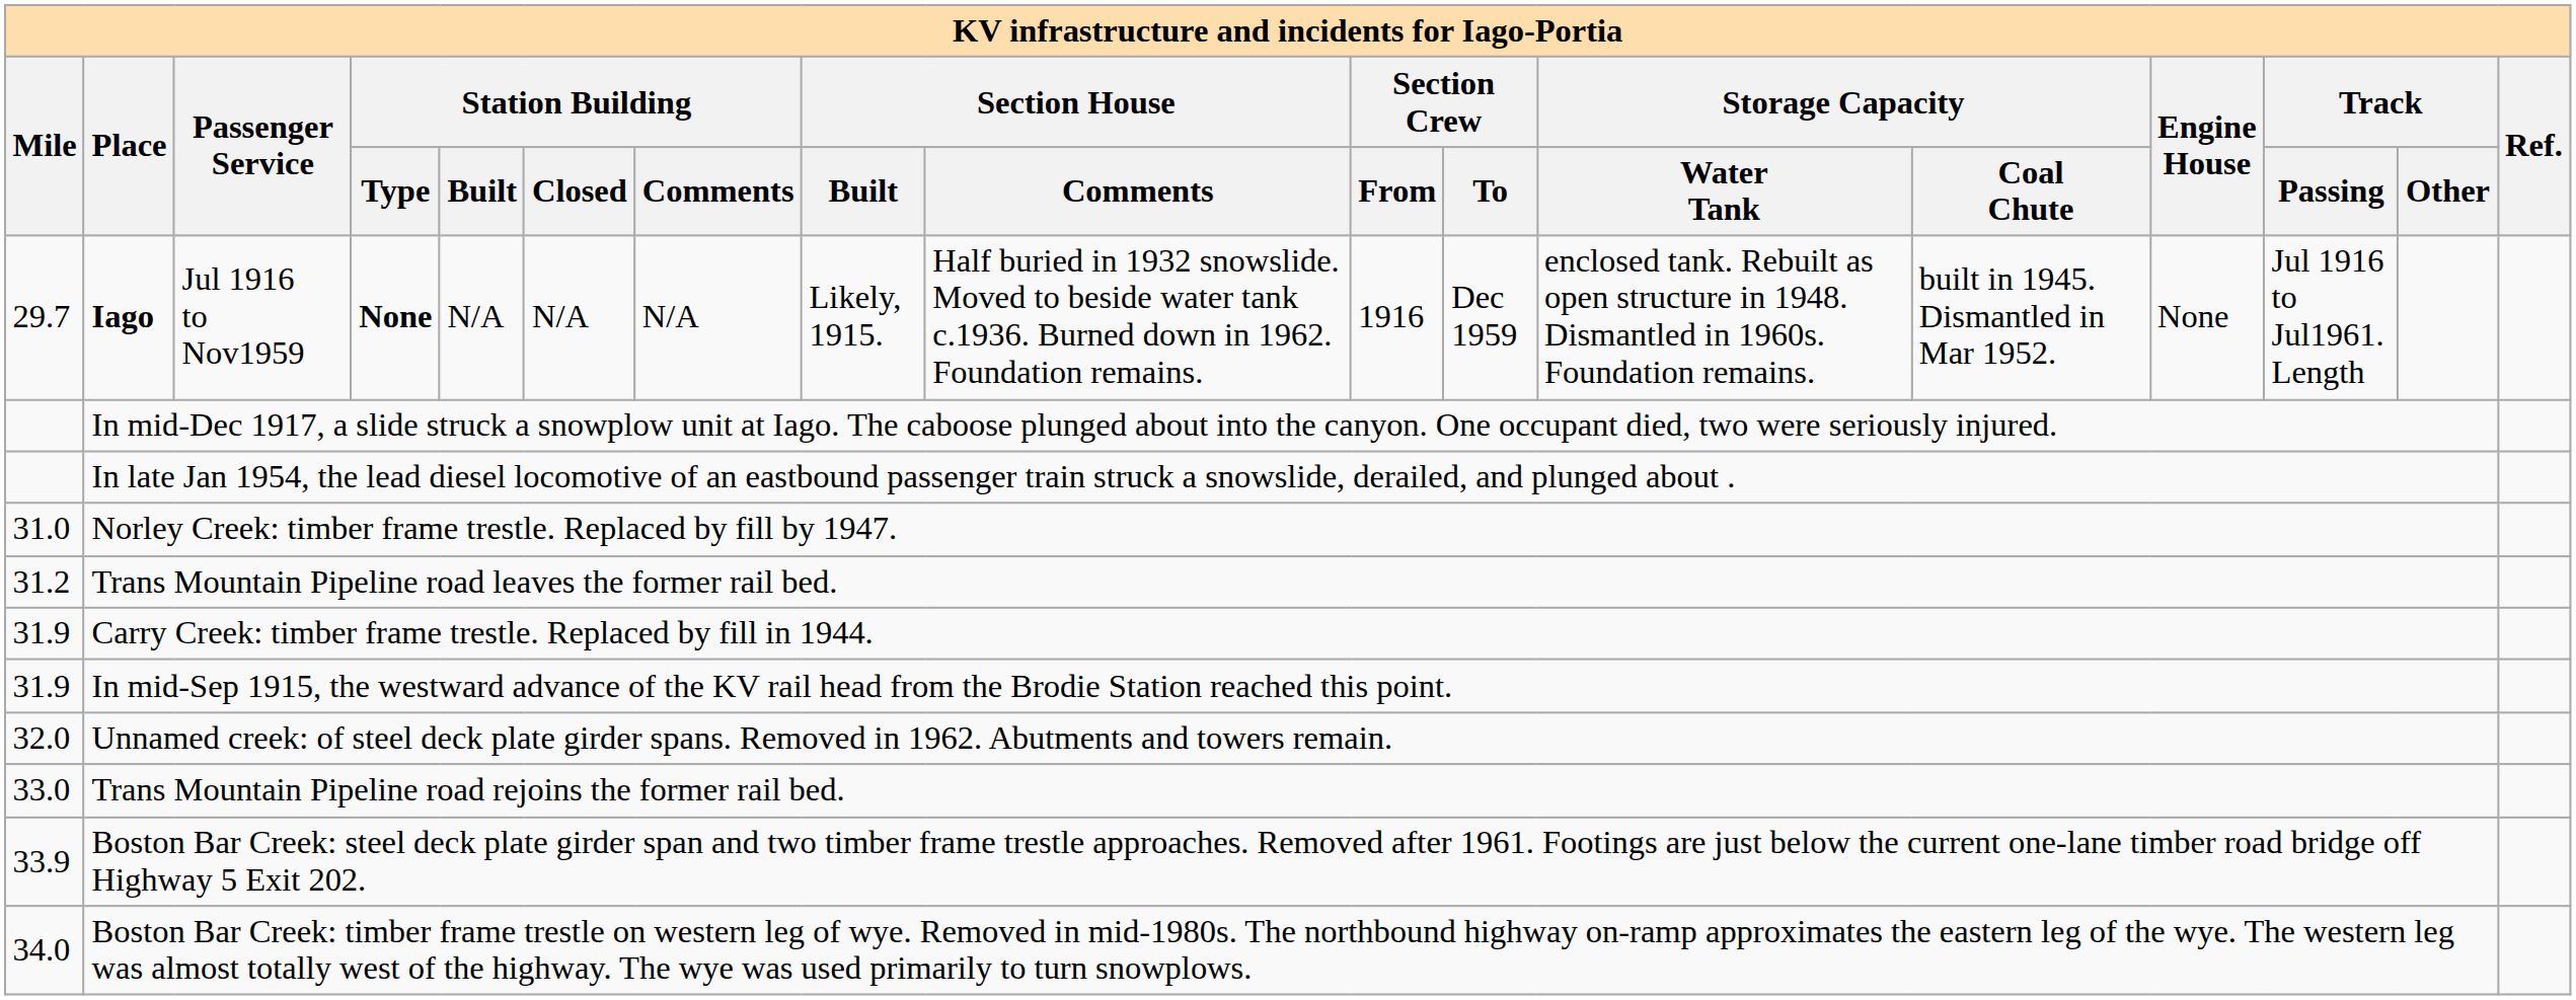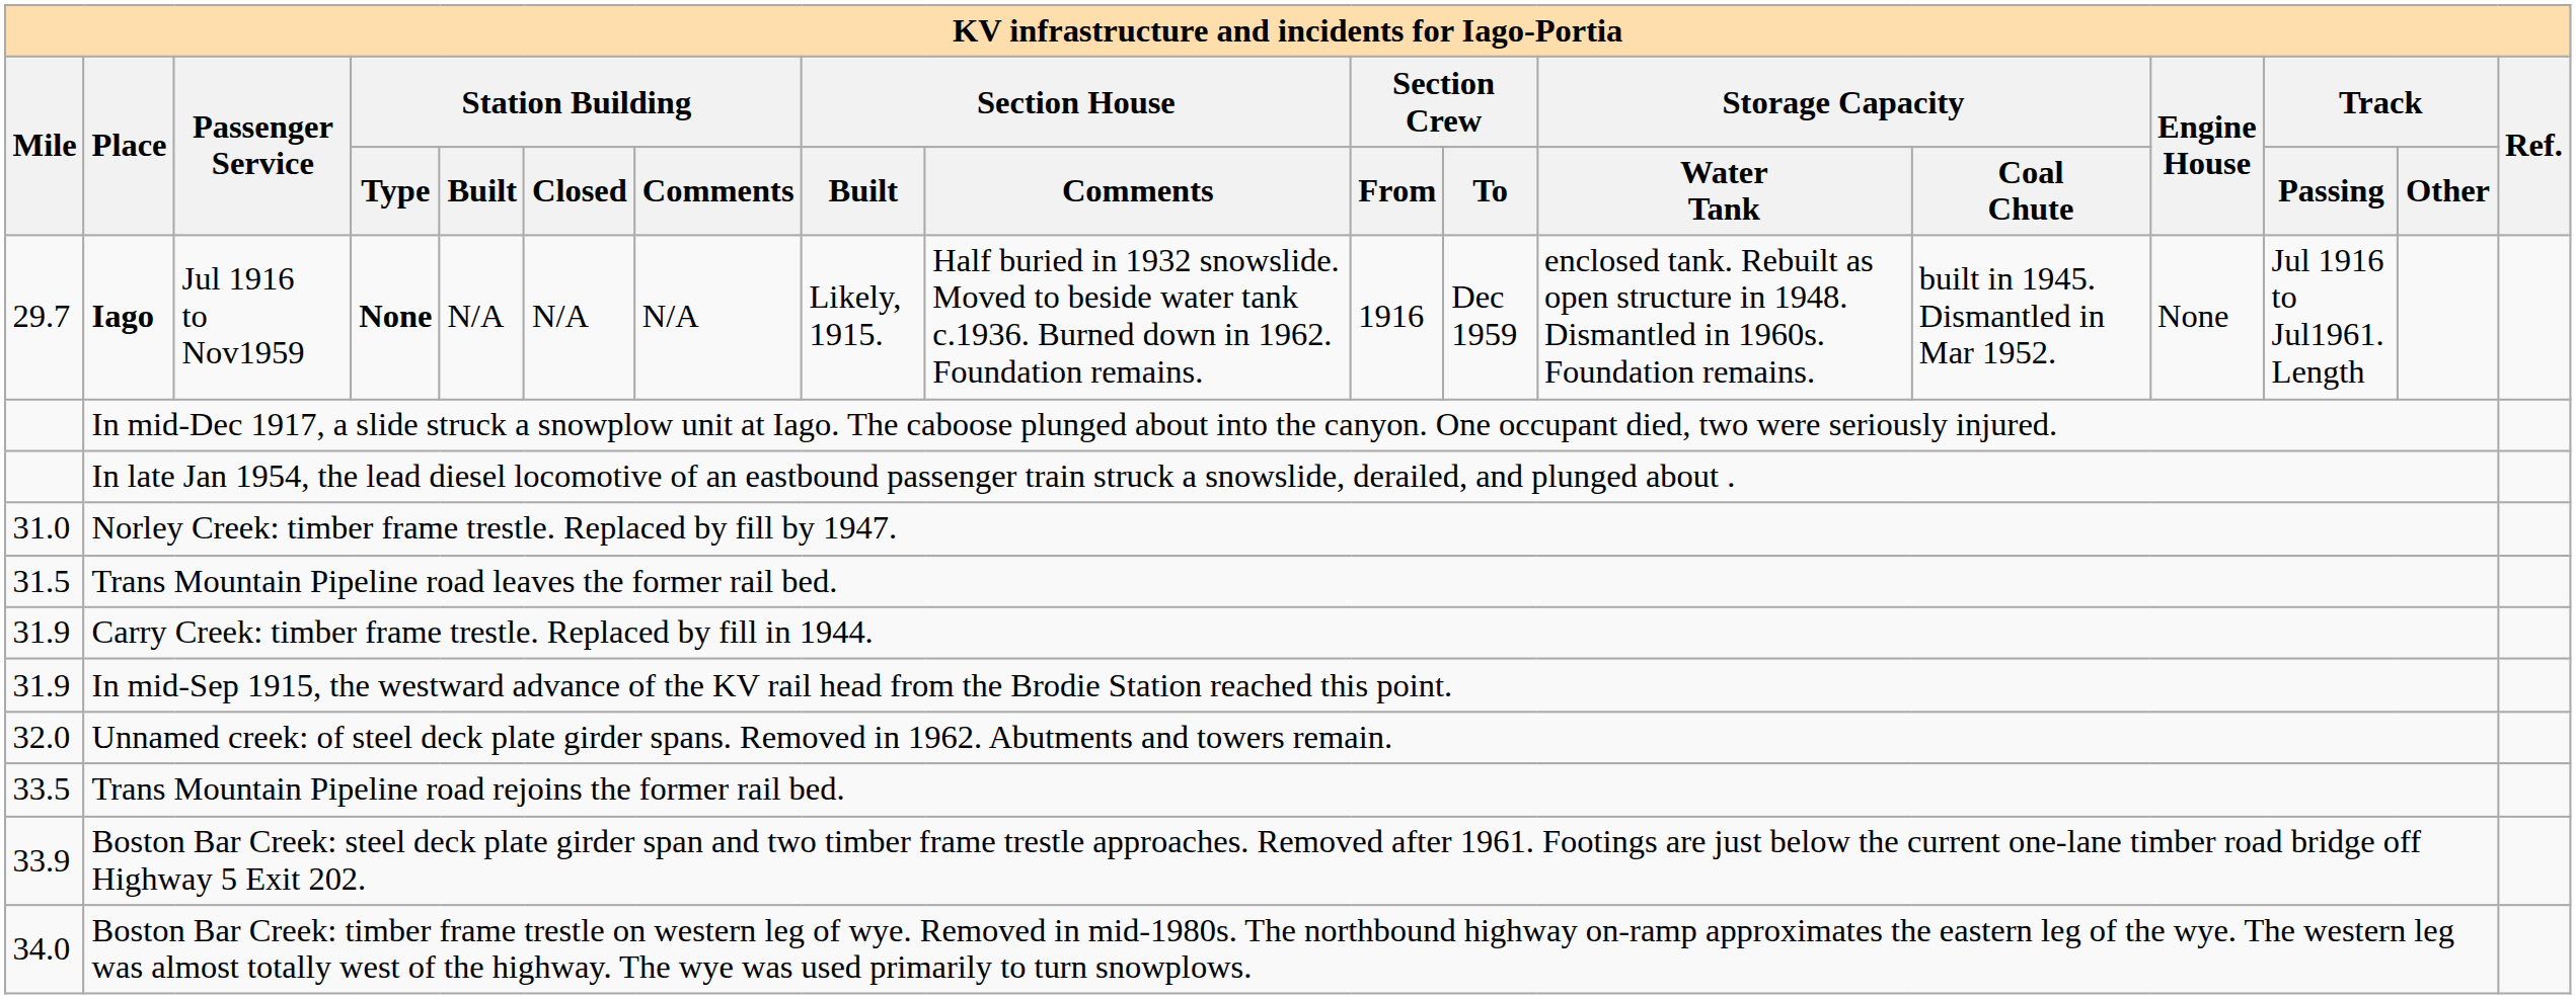Trans Mountain Pipeline road leaves the former rail bed. | Mile: 31.2 -> 31.5
Trans Mountain Pipeline road rejoins the former rail bed. | Mile: 33.0 -> 33.5
